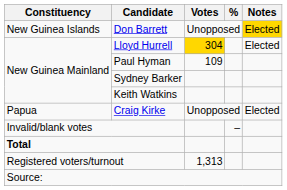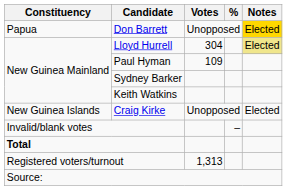Don Barrett | Constituency: New Guinea Islands -> Papua
Lloyd Hurrell | Votes: gold background -> no background
Lloyd Hurrell | Notes: no background -> khaki background
Craig Kirke | Constituency: Papua -> New Guinea Islands
